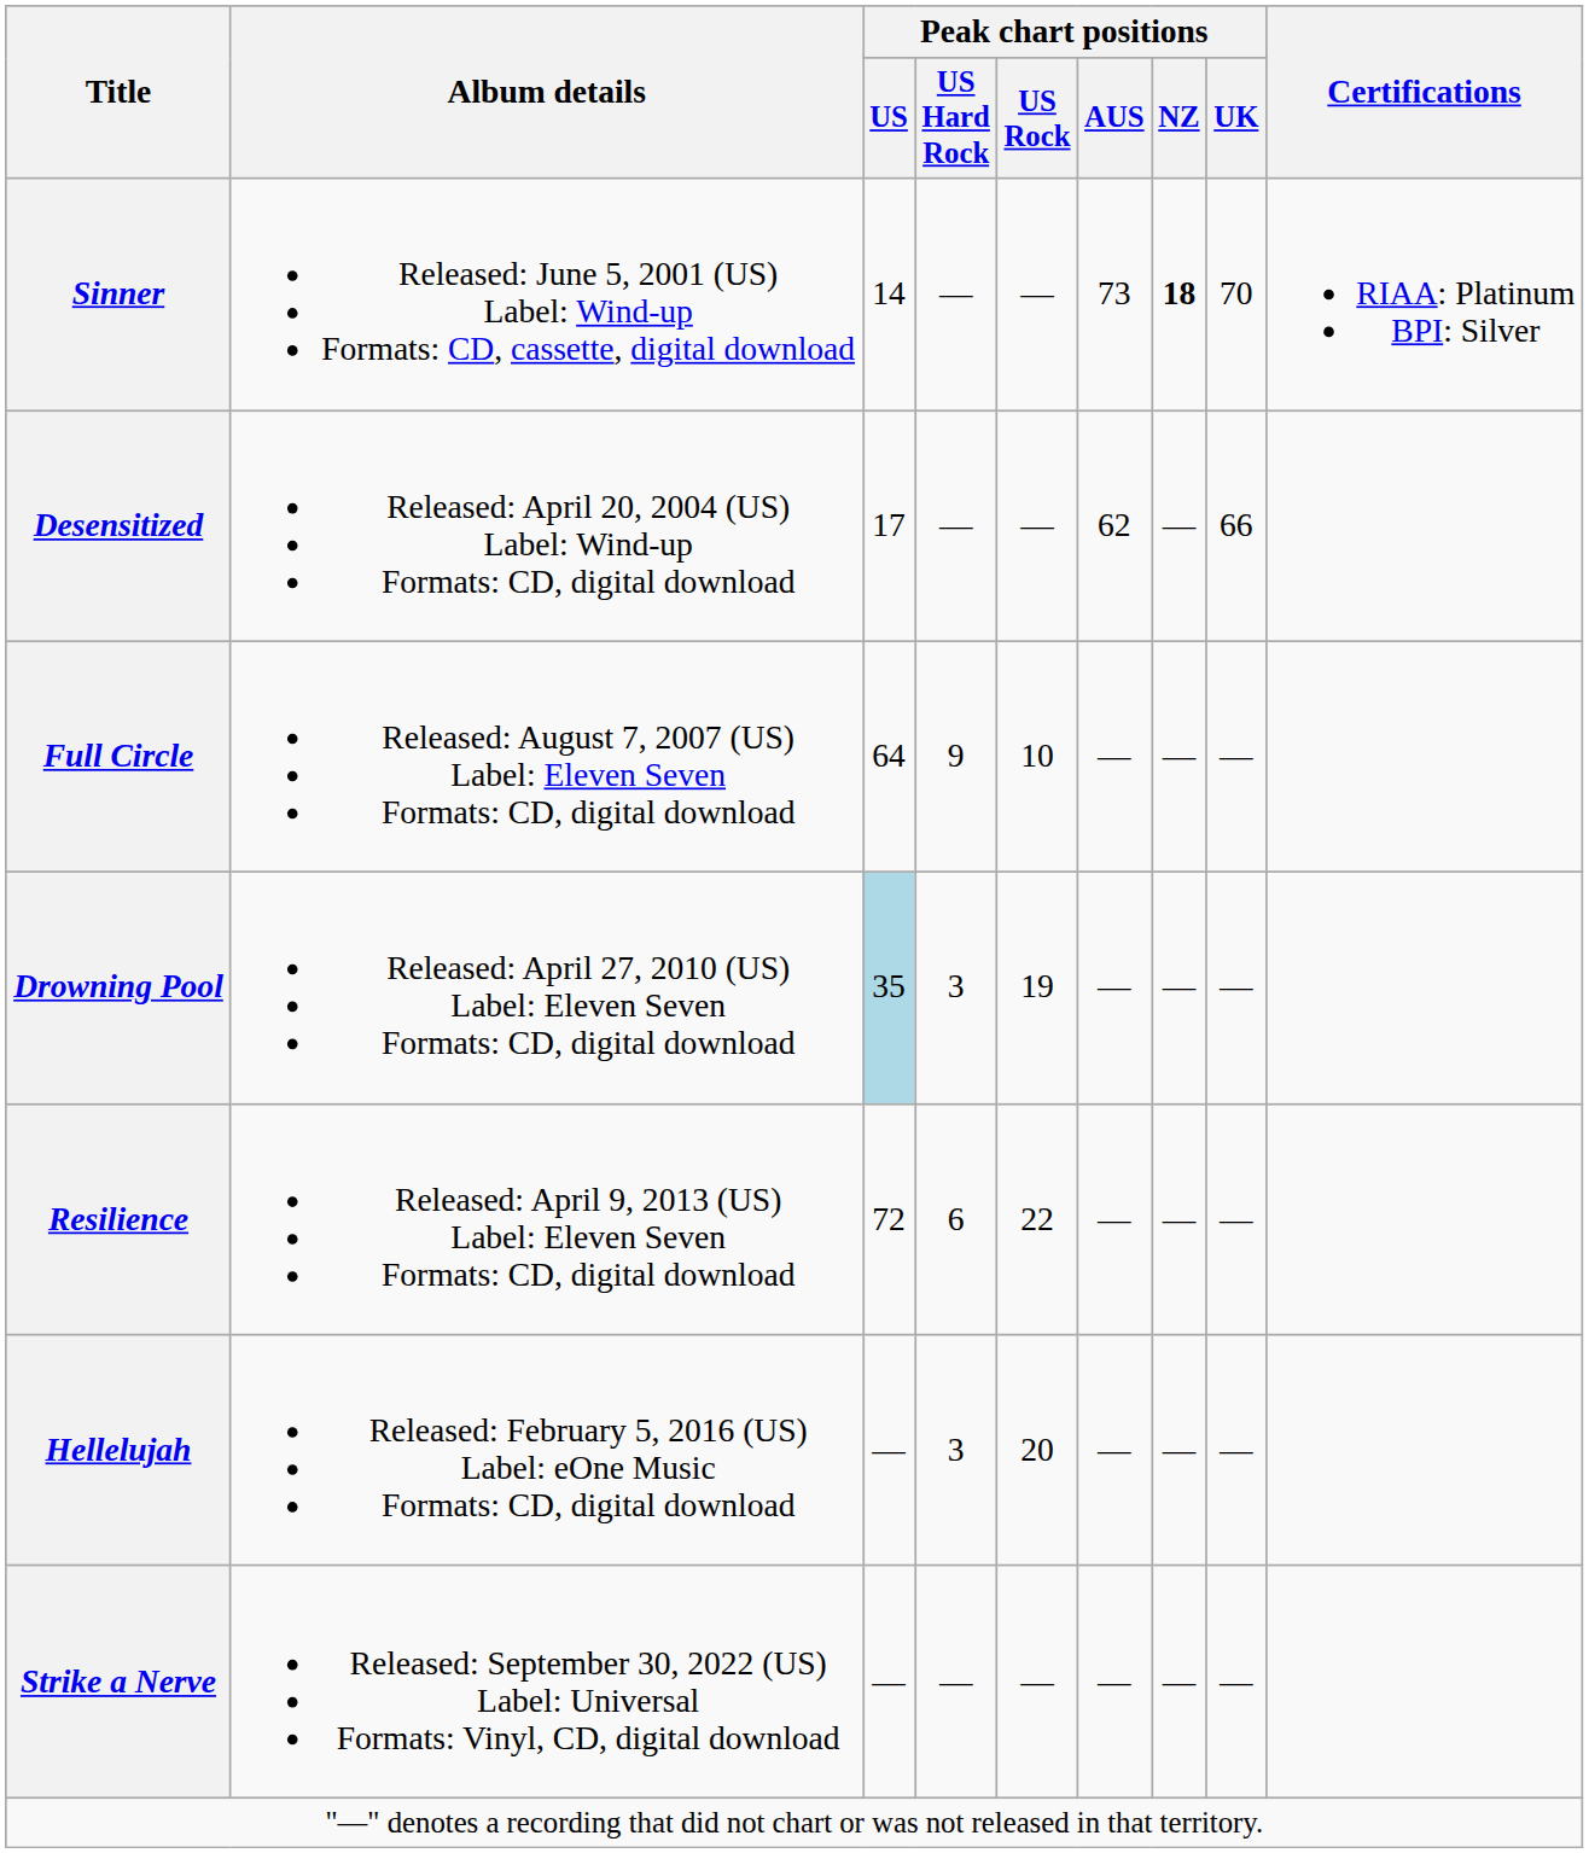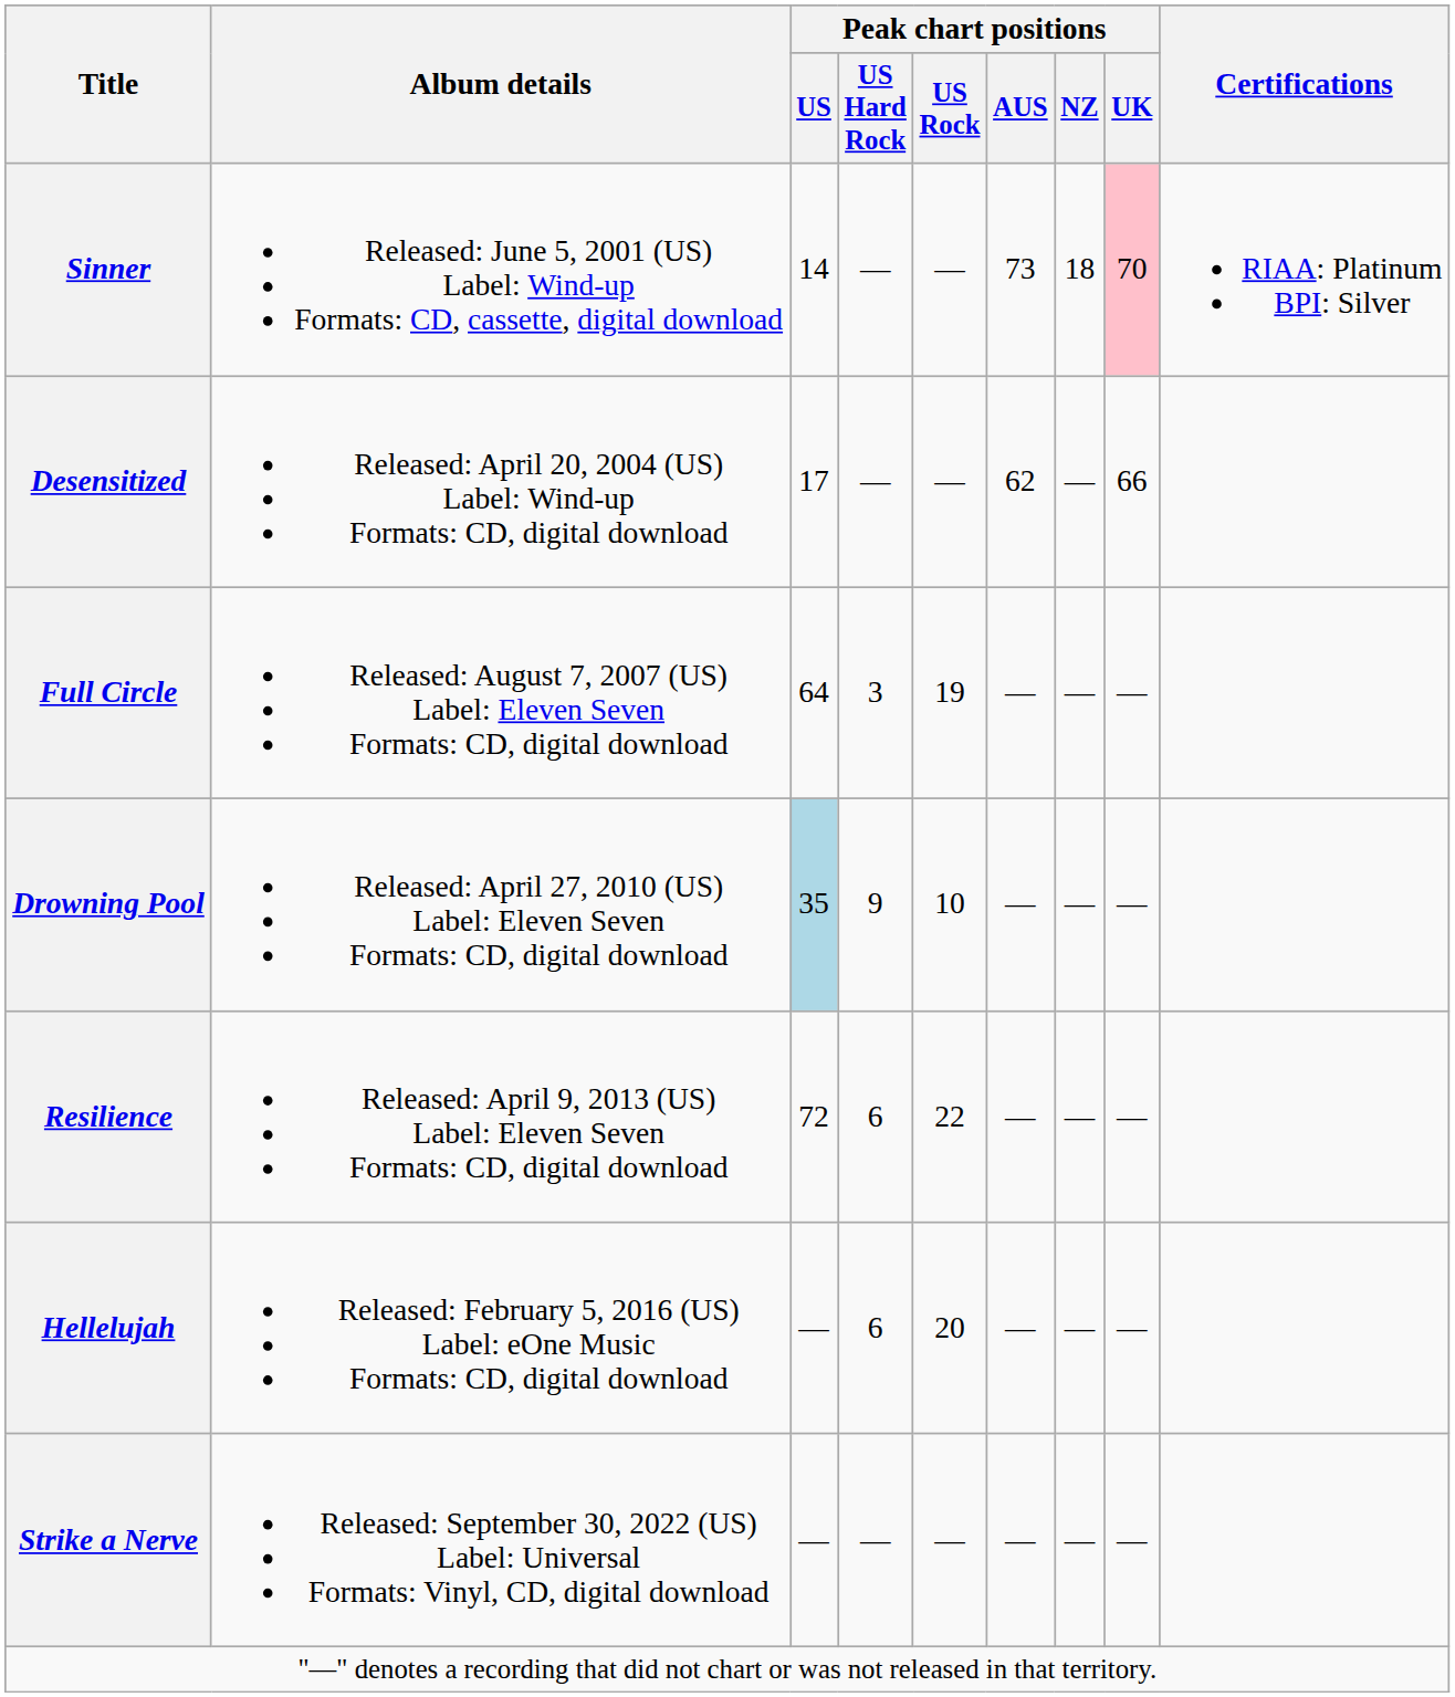Sinner | Peak chart positions / NZ: bold -> normal
Sinner | Peak chart positions / UK: no background -> pink background
Full Circle | Peak chart positions / US Hard Rock: 9 -> 3
Full Circle | Peak chart positions / US Rock: 10 -> 19
Drowning Pool | Peak chart positions / US Hard Rock: 3 -> 9
Drowning Pool | Peak chart positions / US Rock: 19 -> 10
Hellelujah | Peak chart positions / US Hard Rock: 3 -> 6
